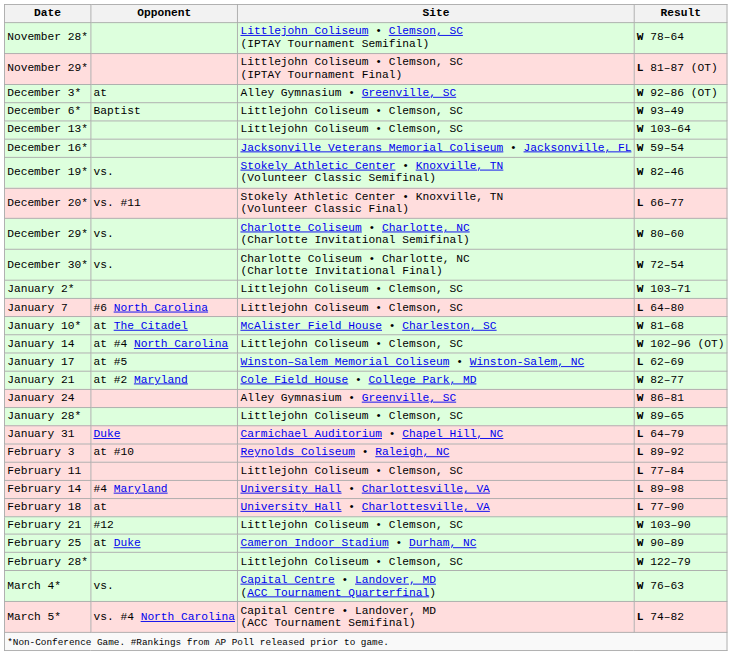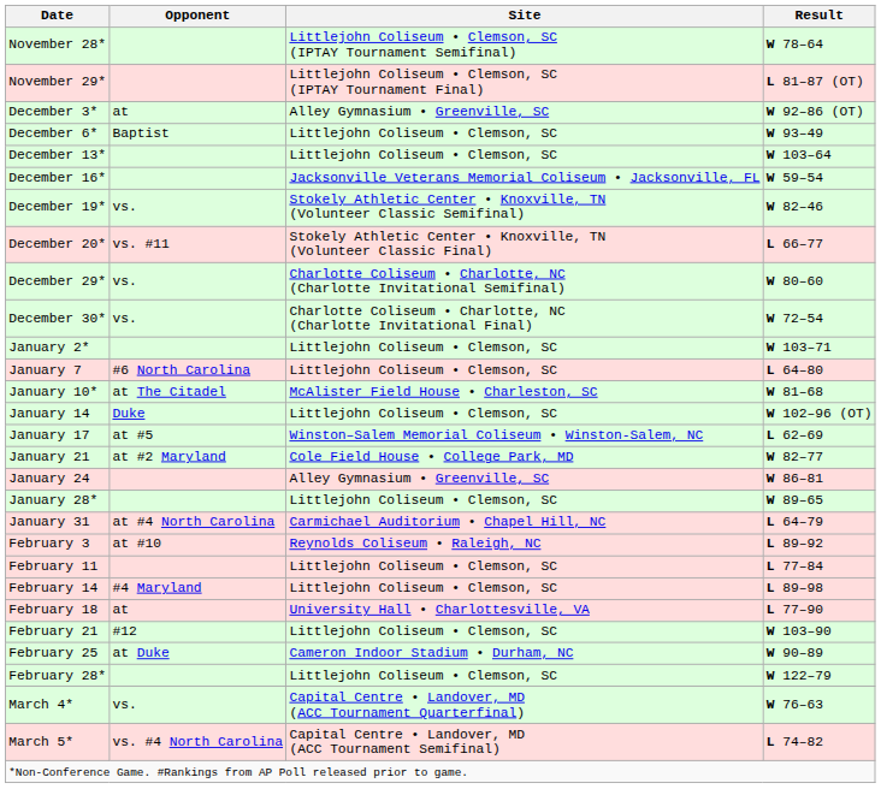January 14 | Opponent: at #4 North Carolina -> Duke
January 31 | Opponent: Duke -> at #4 North Carolina
February 14 | Site: University Hall • Charlottesville, VA -> Littlejohn Coliseum • Clemson, SC
